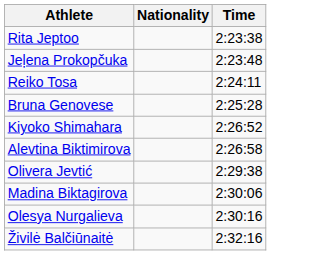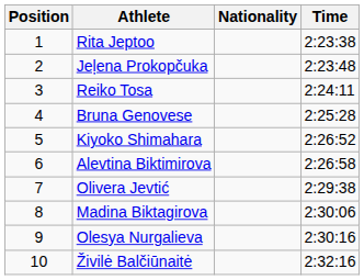+ column: Position | 1 | 2 | 3 | 4 | 5 | 6 | 7 | 8 | 9 | 10
